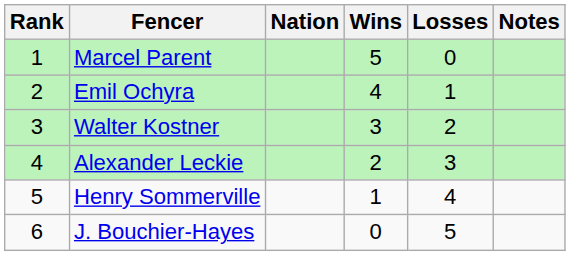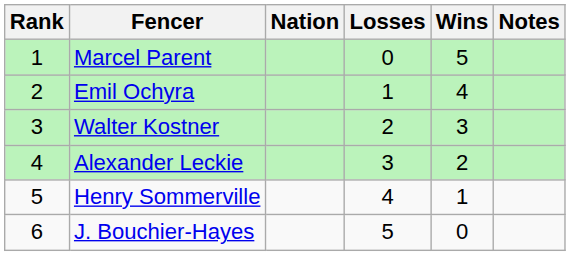columns swapped: Wins <-> Losses
